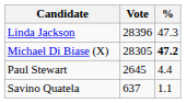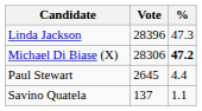Michael Di Biase (X) | Vote: 28305 -> 28306
Savino Quatela | Vote: 637 -> 137
